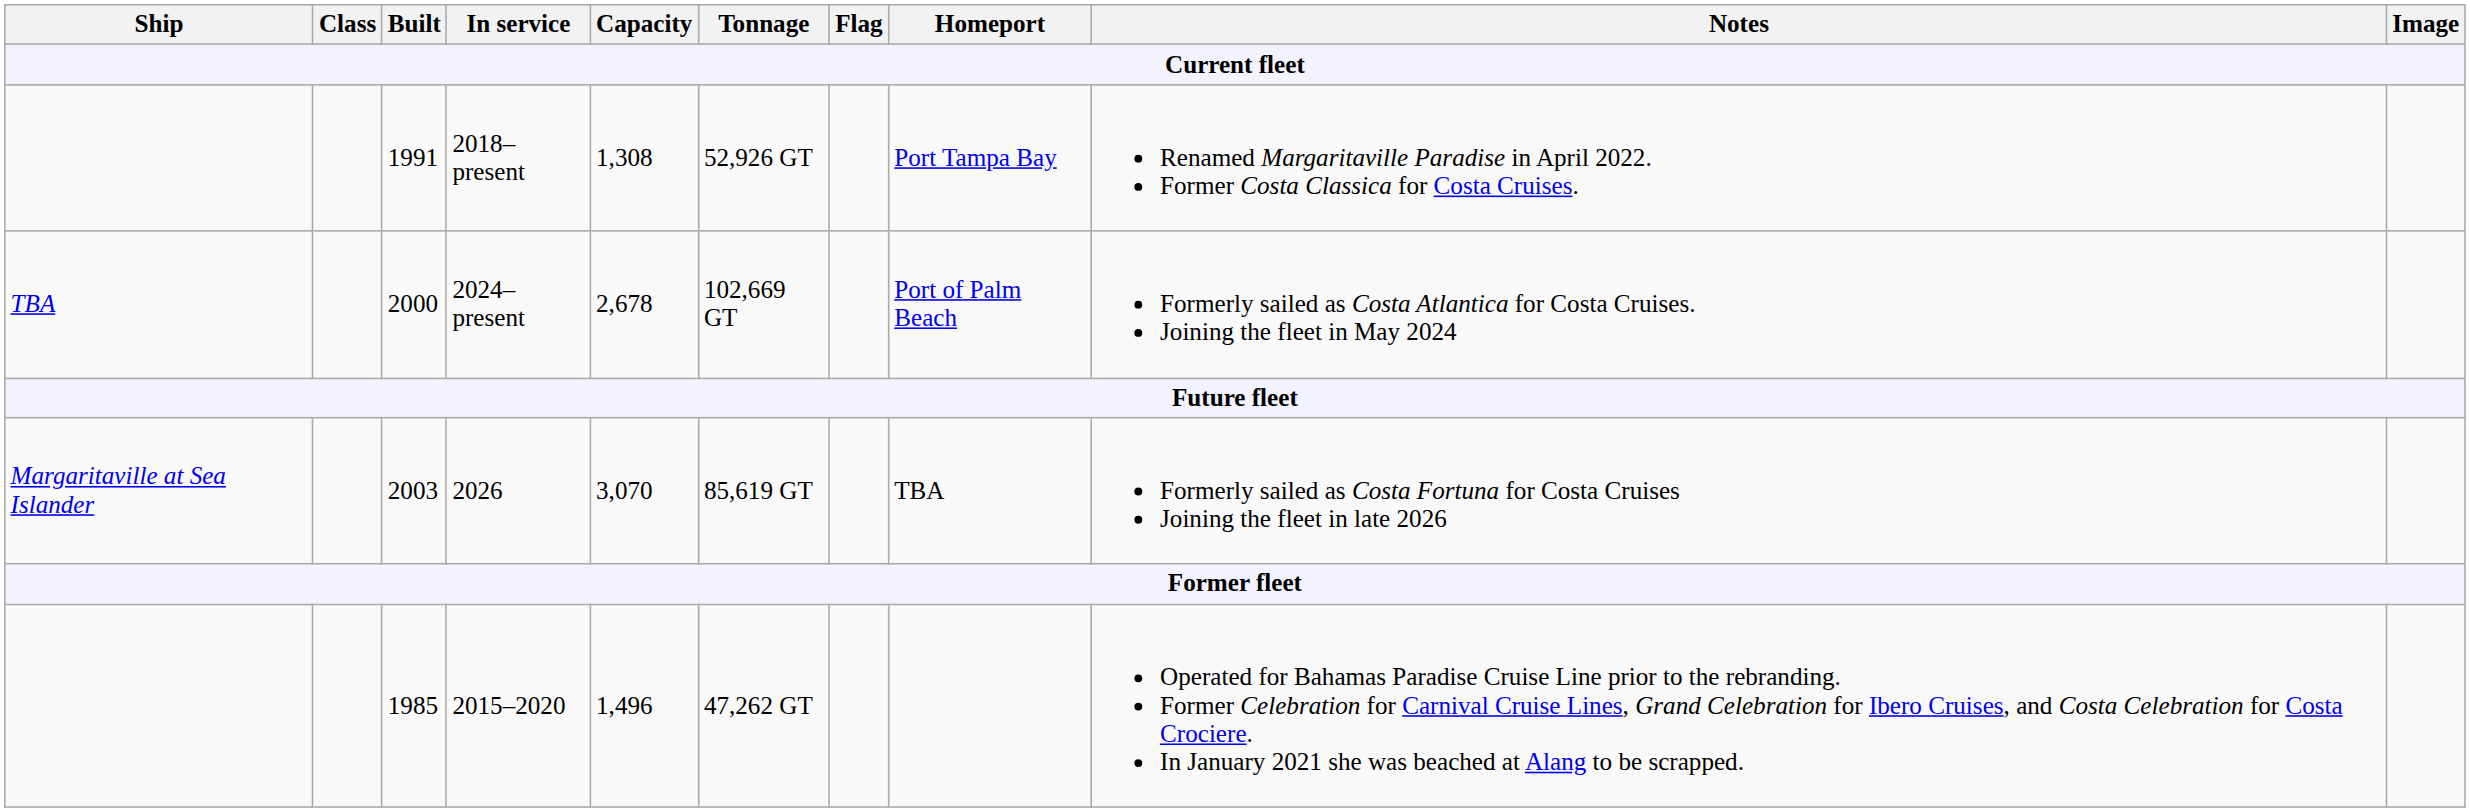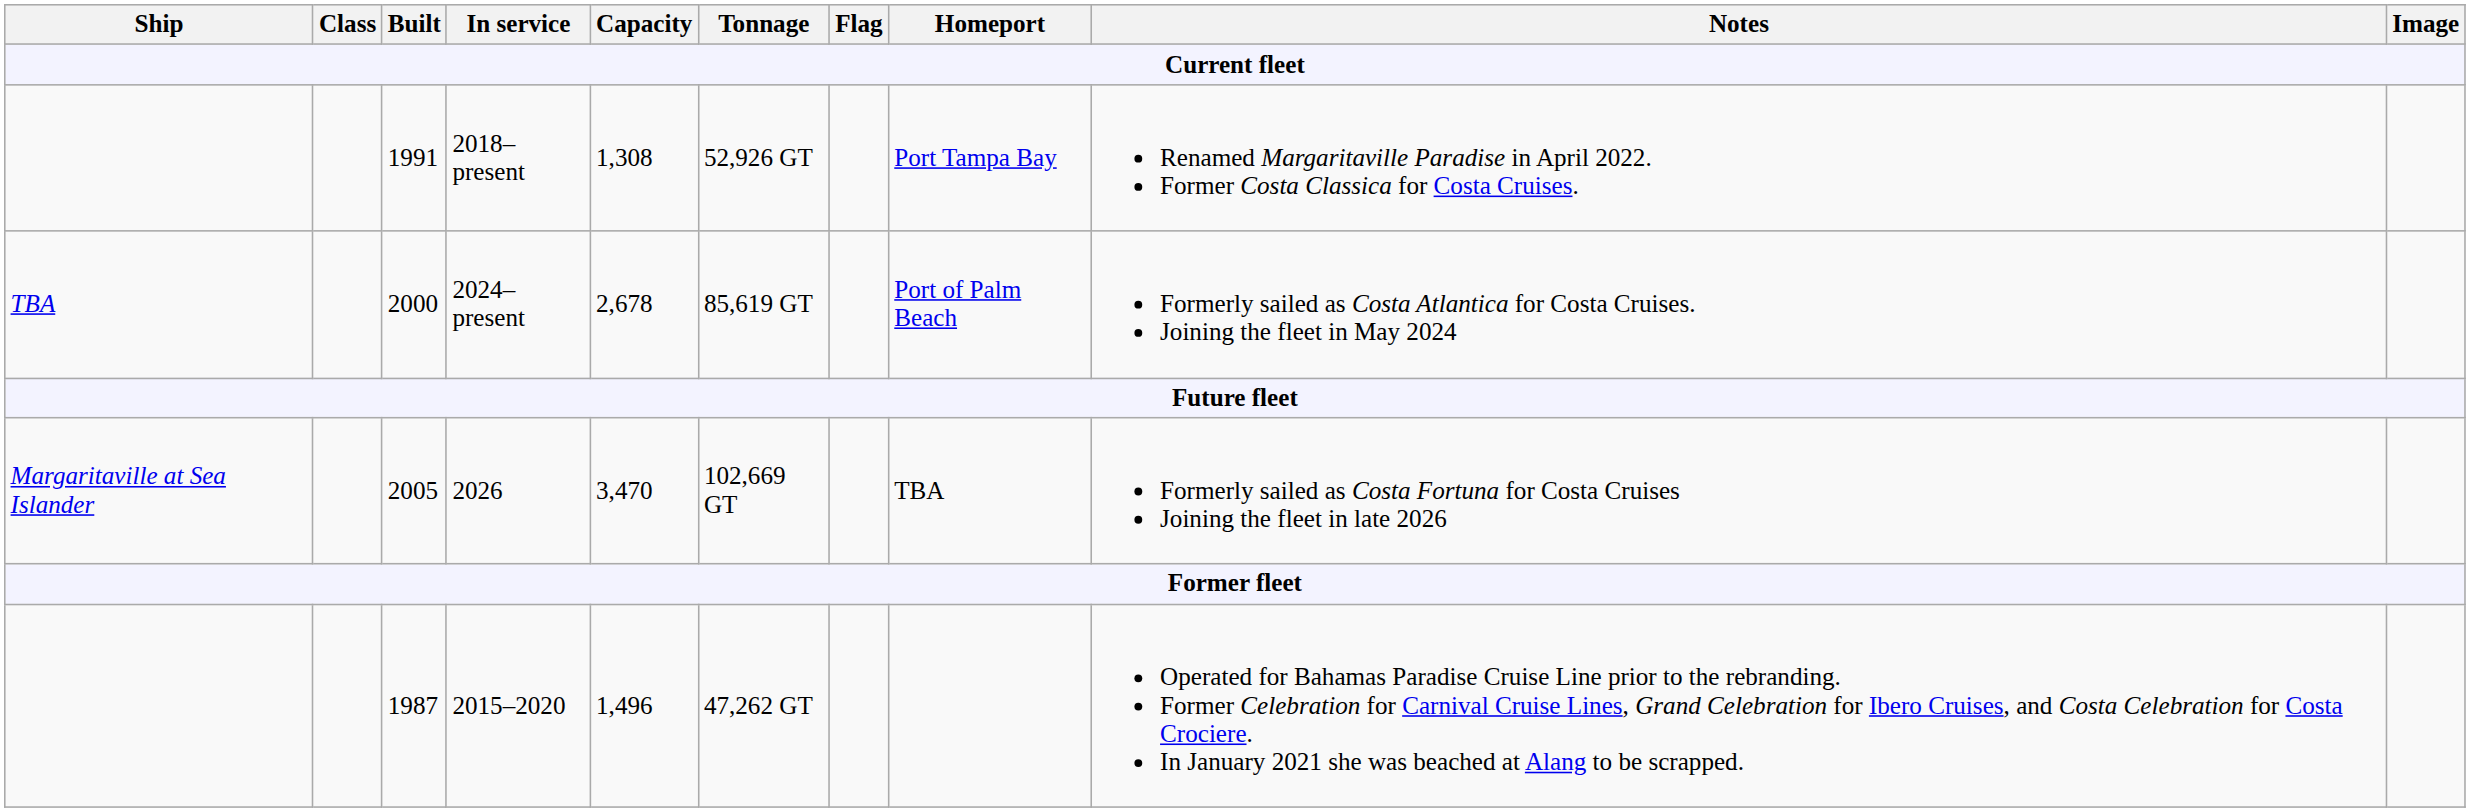2024–present | Tonnage: 102,669 GT -> 85,619 GT
2026 | Built: 2003 -> 2005
2026 | Capacity: 3,070 -> 3,470
2026 | Tonnage: 85,619 GT -> 102,669 GT
2015–2020 | Built: 1985 -> 1987
